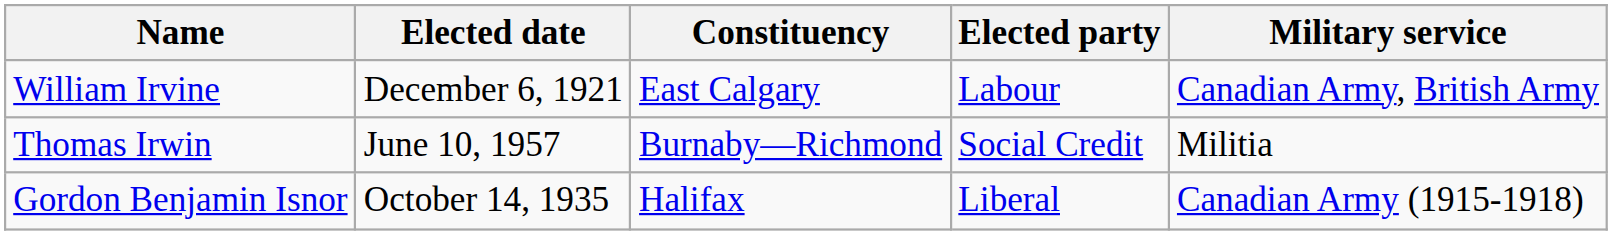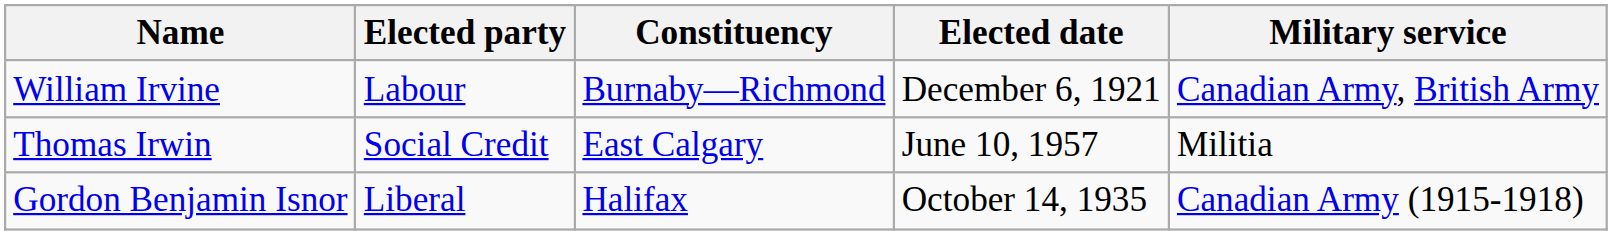columns swapped: Elected party <-> Elected date
William Irvine | Constituency: East Calgary -> Burnaby—Richmond
Thomas Irwin | Constituency: Burnaby—Richmond -> East Calgary
